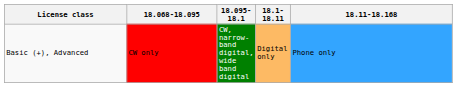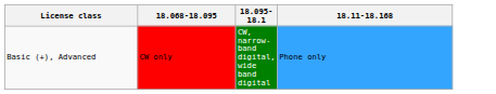- column: 18.1-18.11 | Digital only
